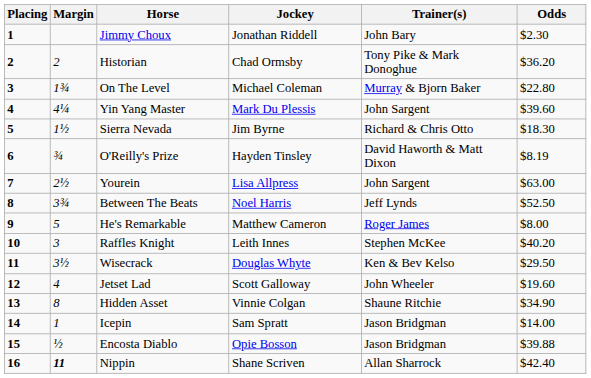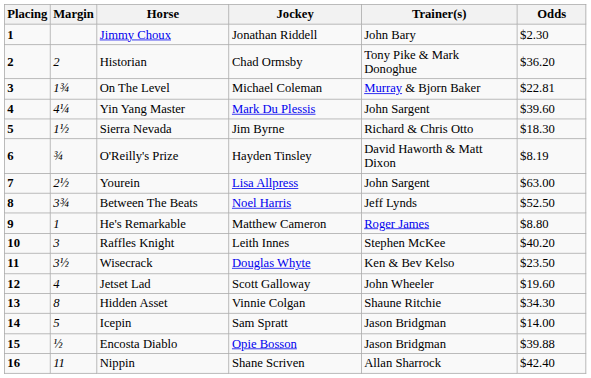On The Level | Odds: $22.80 -> $22.81
He's Remarkable | Margin: 5 -> 1
He's Remarkable | Odds: $8.00 -> $8.80
Wisecrack | Odds: $29.50 -> $23.50
Hidden Asset | Odds: $34.90 -> $34.30
Icepin | Margin: 1 -> 5
Nippin | Margin: bold -> normal
